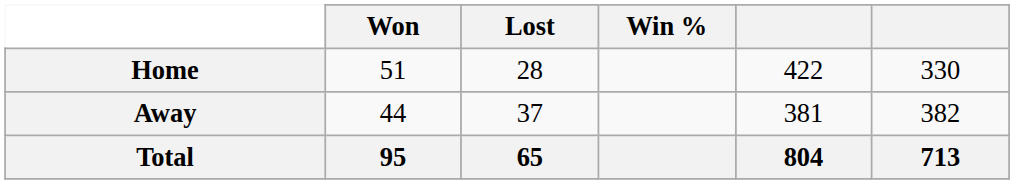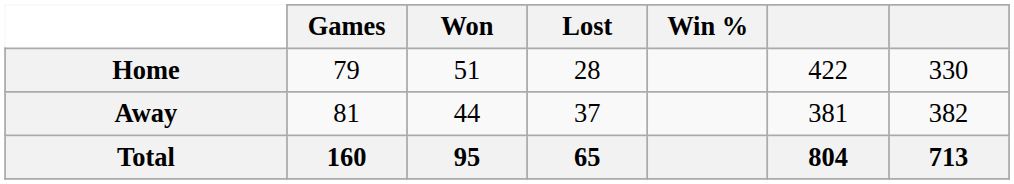+ column: Games | 79 | 81 | 160
